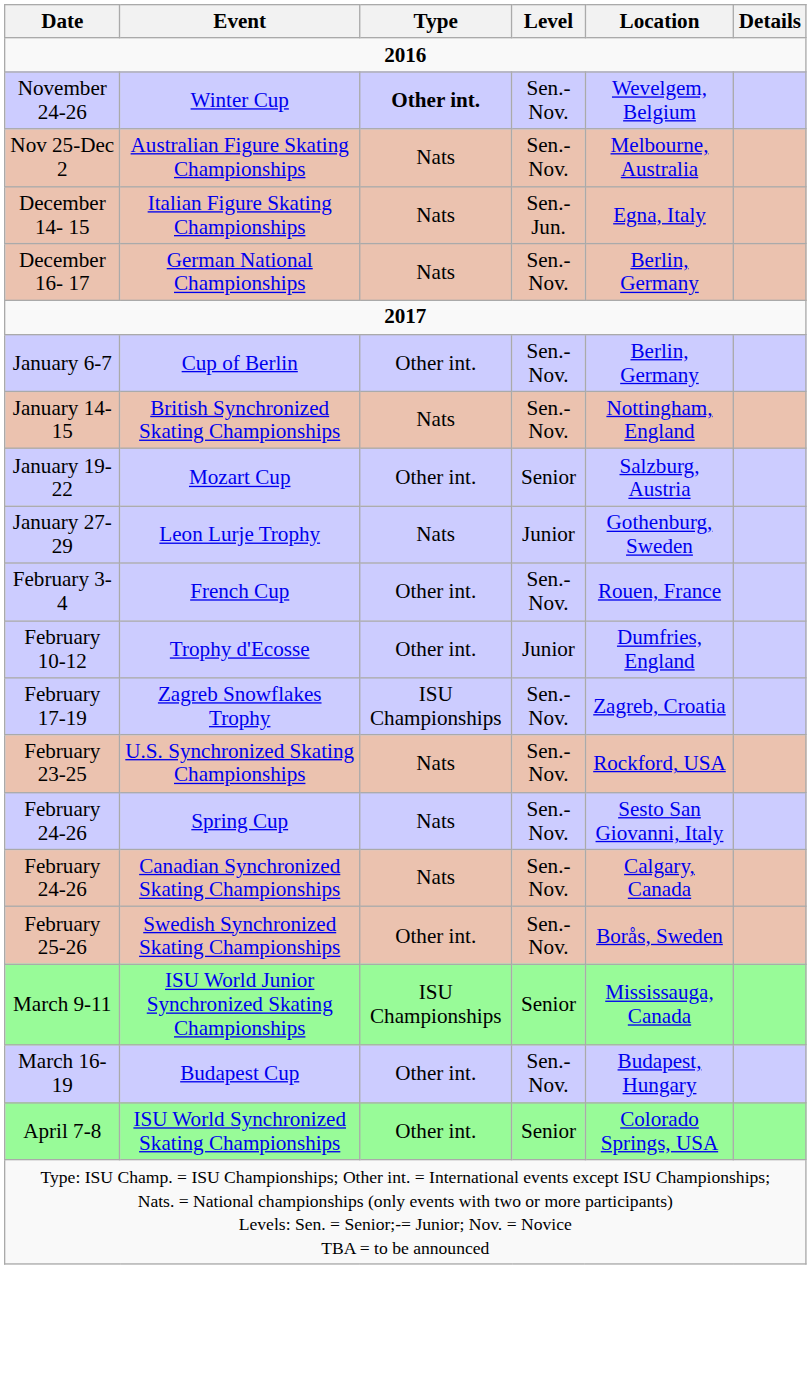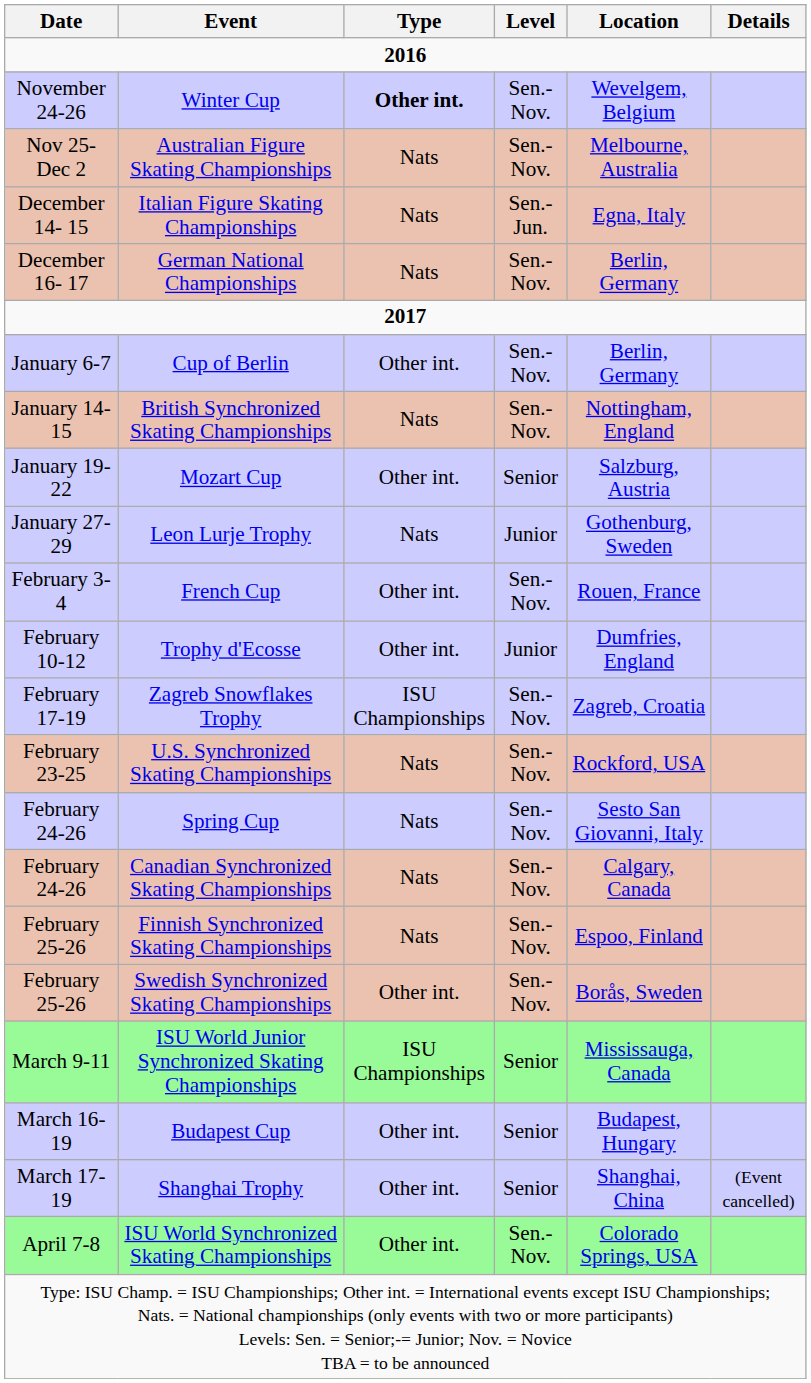+ row: February 25-26 | Finnish Synchronized Skating Championships | Nats | Sen.-Nov. | Espoo, Finland
Budapest Cup | Level: Sen.-Nov. -> Senior
+ row: March 17-19 | Shanghai Trophy | Other int. | Senior | Shanghai, China | (Event cancelled)
ISU World Synchronized Skating Championships | Level: Senior -> Sen.-Nov.
